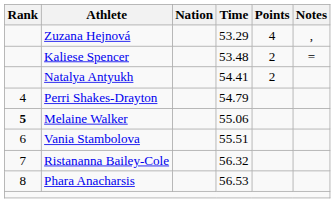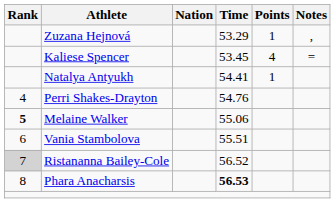Zuzana Hejnová | Points: 4 -> 1
Kaliese Spencer | Time: 53.48 -> 53.45
Kaliese Spencer | Points: 2 -> 4
Natalya Antyukh | Points: 2 -> 1
Perri Shakes-Drayton | Time: 54.79 -> 54.76
Ristananna Bailey-Cole | Rank: no background -> lightgrey background
Ristananna Bailey-Cole | Time: 56.32 -> 56.52
Phara Anacharsis | Time: normal -> bold
